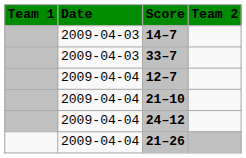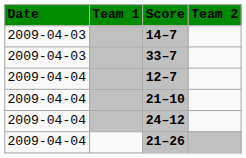columns swapped: Date <-> Team 1
